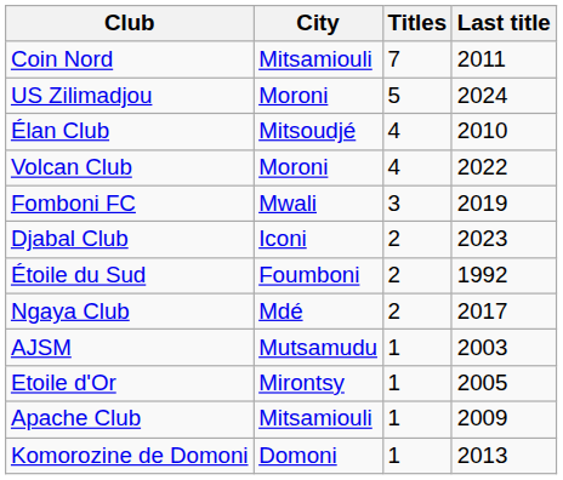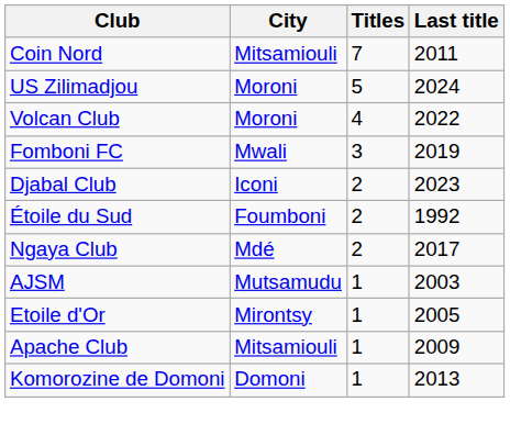- row: Élan Club | Mitsoudjé | 4 | 2010
